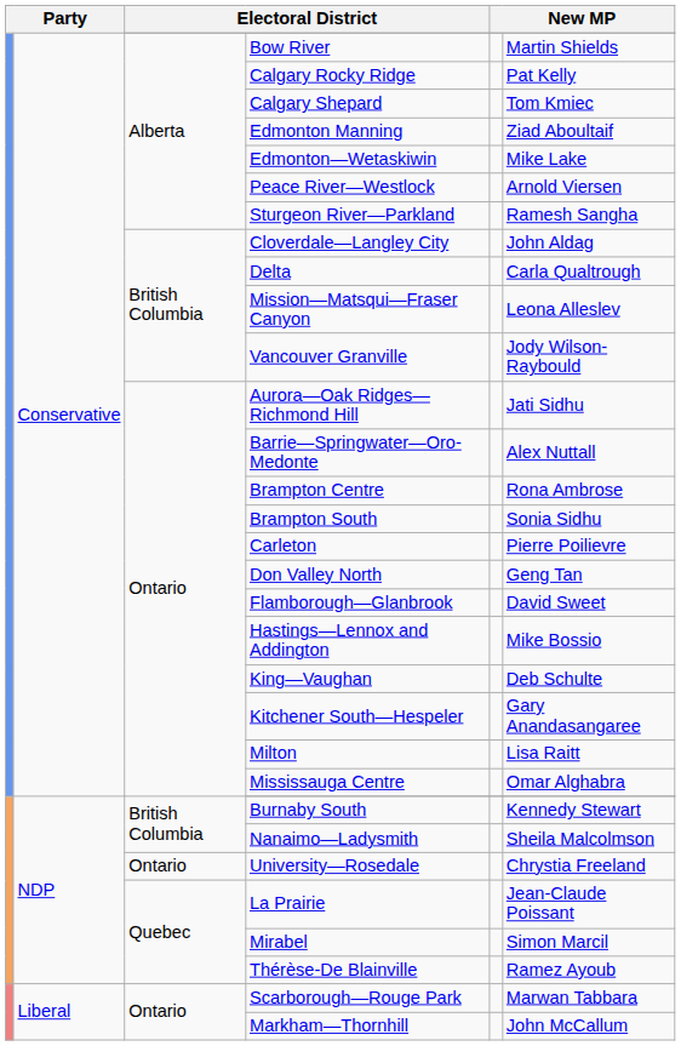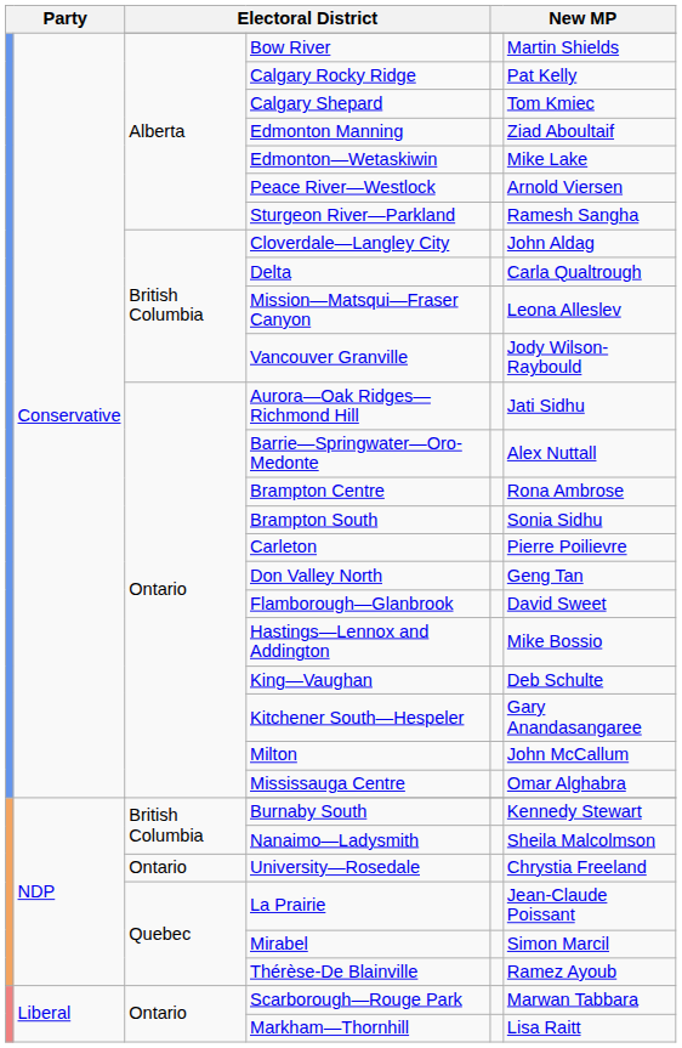Milton | column 6: Lisa Raitt -> John McCallum
Markham—Thornhill | column 6: John McCallum -> Lisa Raitt
